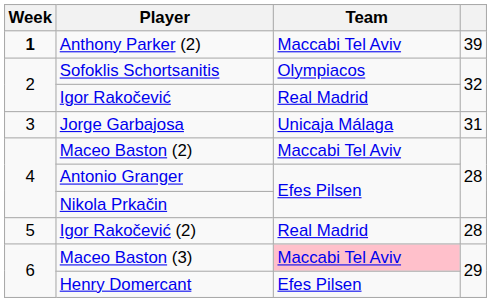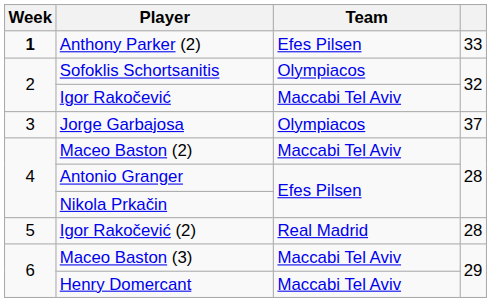Anthony Parker (2) | Team: Maccabi Tel Aviv -> Efes Pilsen
Anthony Parker (2) | column 4: 39 -> 33
Igor Rakočević | Team: Real Madrid -> Maccabi Tel Aviv
Jorge Garbajosa | Team: Unicaja Málaga -> Olympiacos
Jorge Garbajosa | column 4: 31 -> 37
Maceo Baston (3) | Team: pink background -> no background
Henry Domercant | Team: Efes Pilsen -> Maccabi Tel Aviv
